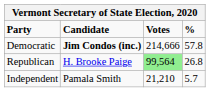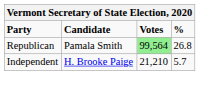- row: Democratic | Jim Condos (inc.) | 214,666 | 57.8
Republican | Candidate: H. Brooke Paige -> Pamala Smith
Independent | Candidate: Pamala Smith -> H. Brooke Paige
